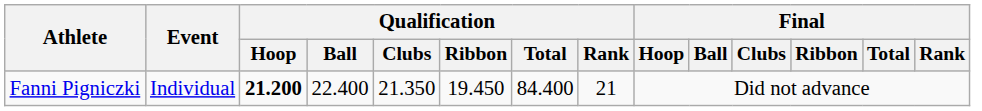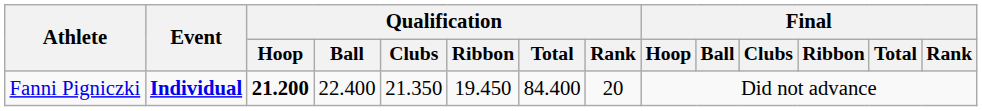Fanni Pigniczki | Event: normal -> bold
Fanni Pigniczki | Qualification / Rank: 21 -> 20
